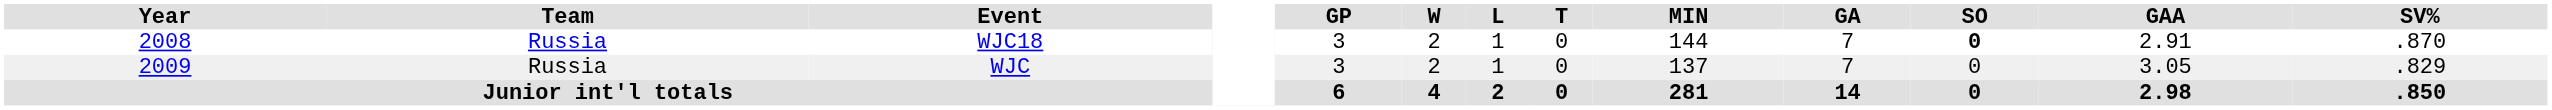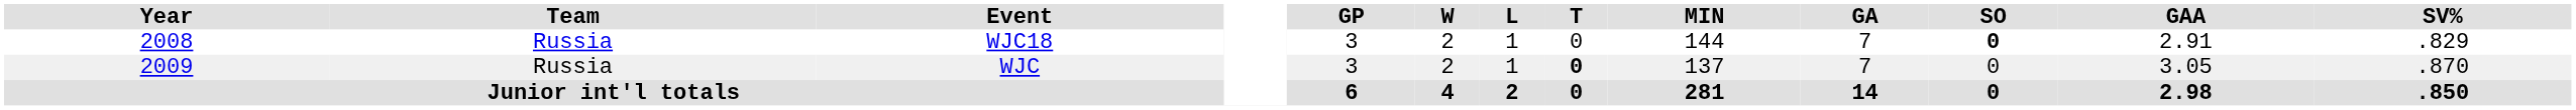WJC18 | SV%: .870 -> .829
WJC | T: normal -> bold
WJC | SV%: .829 -> .870
